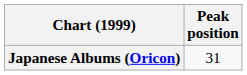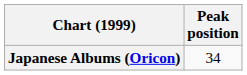Japanese Albums (Oricon) | Peak position: 31 -> 34
